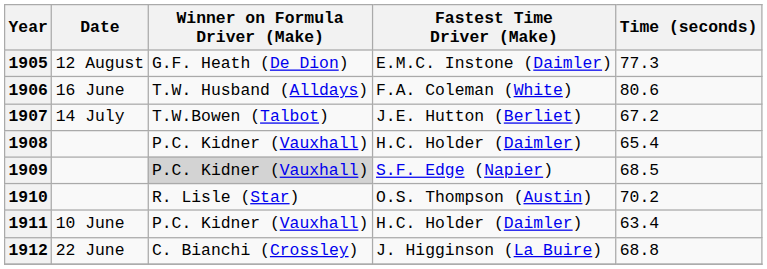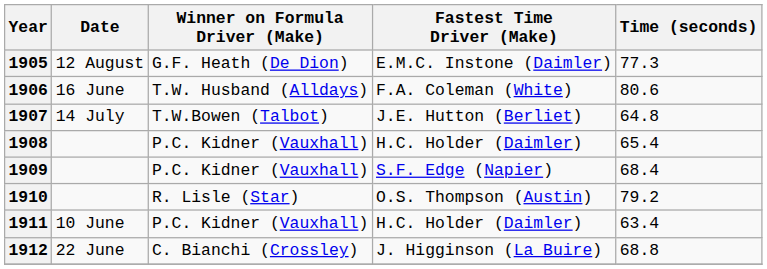1907 | Time (seconds): 67.2 -> 64.8
1909 | Winner on Formula Driver (Make): lightgrey background -> no background
1909 | Time (seconds): 68.5 -> 68.4
1910 | Time (seconds): 70.2 -> 79.2
